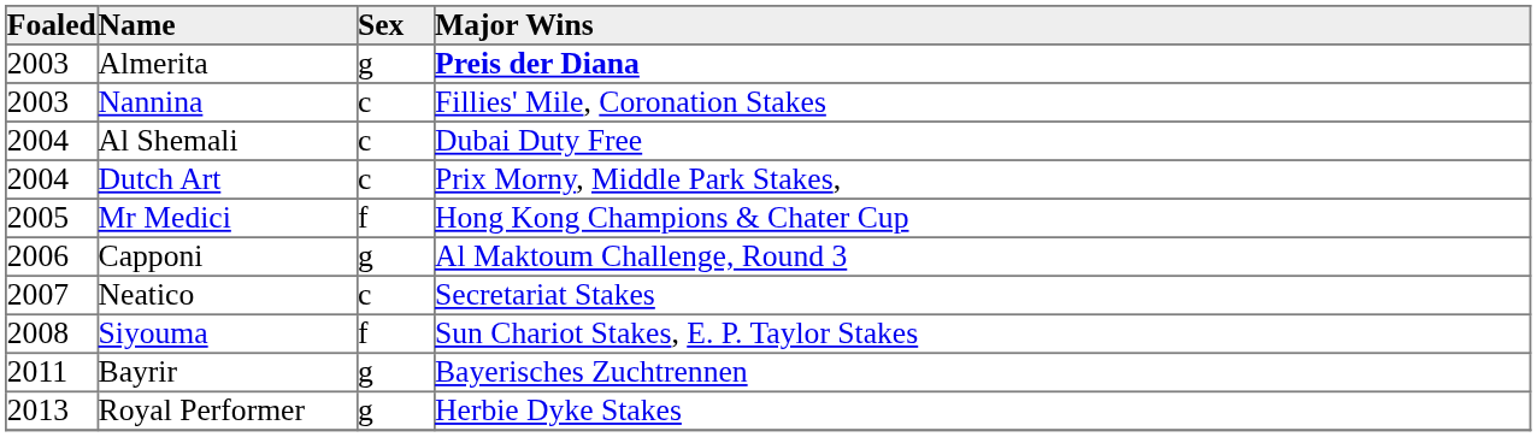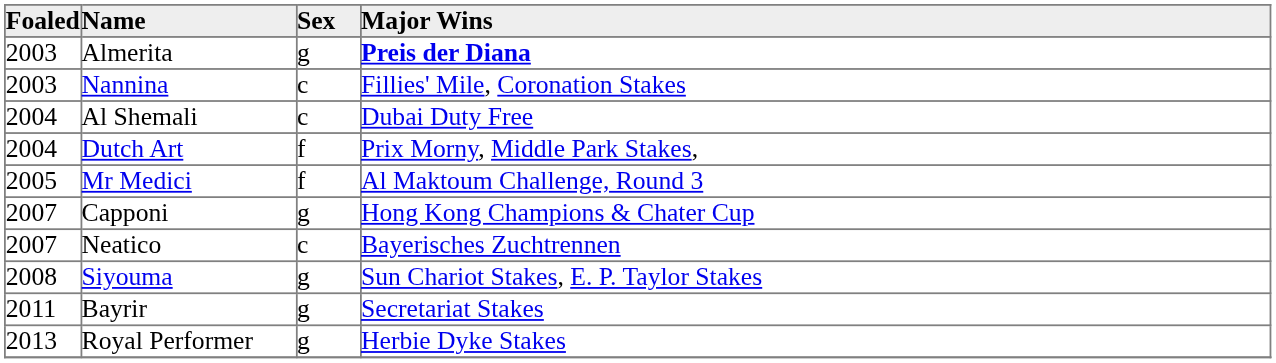Dutch Art | Sex: c -> f
Mr Medici | Major Wins: Hong Kong Champions & Chater Cup -> Al Maktoum Challenge, Round 3
Capponi | Foaled: 2006 -> 2007
Capponi | Major Wins: Al Maktoum Challenge, Round 3 -> Hong Kong Champions & Chater Cup
Neatico | Major Wins: Secretariat Stakes -> Bayerisches Zuchtrennen
Siyouma | Sex: f -> g
Bayrir | Major Wins: Bayerisches Zuchtrennen -> Secretariat Stakes
